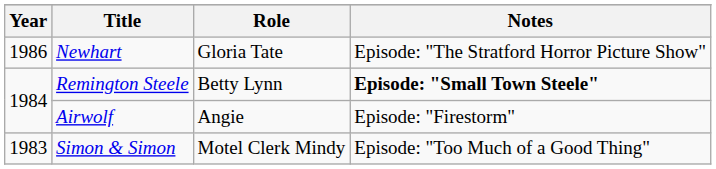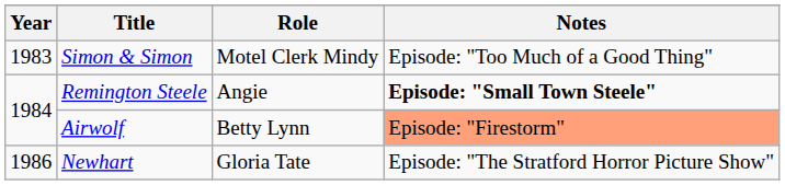rows swapped: Simon & Simon <-> Newhart
Remington Steele | Role: Betty Lynn -> Angie
Airwolf | Role: Angie -> Betty Lynn
Airwolf | Notes: no background -> lightsalmon background
